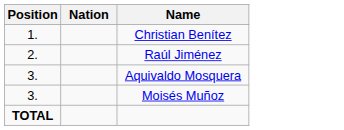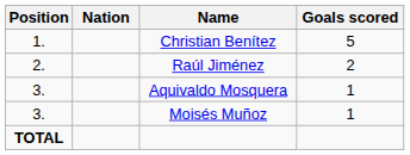+ column: Goals scored | 5 | 2 | 1 | 1
